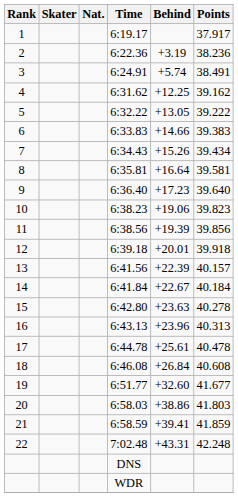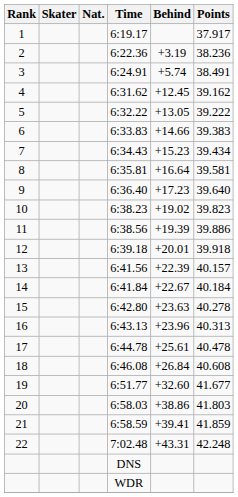6:31.62 | Behind: +12.25 -> +12.45
6:34.43 | Behind: +15.26 -> +15.23
6:38.23 | Behind: +19.06 -> +19.02
6:38.56 | Points: 39.856 -> 39.886
